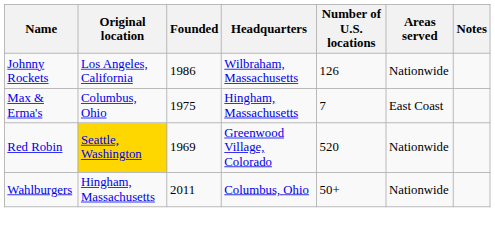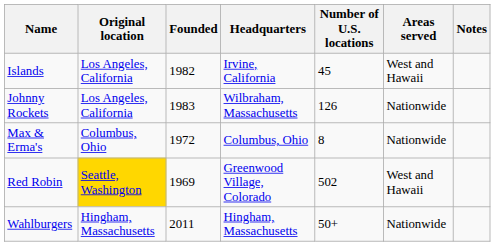+ row: Islands | Los Angeles, California | 1982 | Irvine, California | 45 | West and Hawaii
Johnny Rockets | Founded: 1986 -> 1983
Max & Erma's | Founded: 1975 -> 1972
Max & Erma's | Headquarters: Hingham, Massachusetts -> Columbus, Ohio
Max & Erma's | Number of U.S. locations: 7 -> 8
Max & Erma's | Areas served: East Coast -> Nationwide
Red Robin | Number of U.S. locations: 520 -> 502
Red Robin | Areas served: Nationwide -> West and Hawaii
Wahlburgers | Headquarters: Columbus, Ohio -> Hingham, Massachusetts
